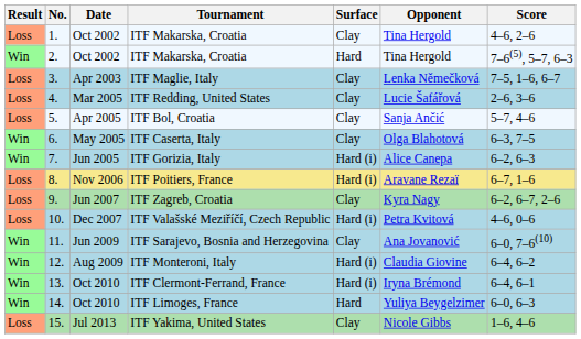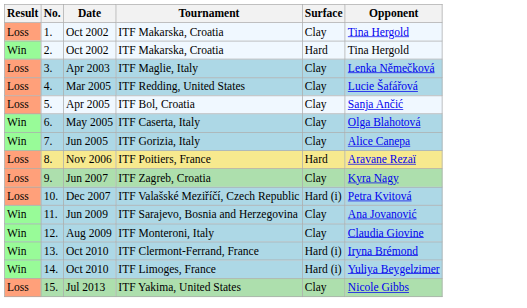- column: Score | 4–6, 2–6 | 7–6(5), 5–7, 6–3 | 7–5, 1–6, 6–7 | 2–6, 3–6 | 5–7, 4–6 | 6–3, 7–5 | 6–2, 6–3 | 6–7, 1–6 | 6–2, 6–7, 2–6 | 4–6, 0–6 | 6–0, 7–6(10) | 6–4, 6–2 | 6–4, 6–1 | 6–0, 6–3 | 1–6, 4–6
ITF Gorizia, Italy | Surface: Hard (i) -> Clay
ITF Poitiers, France | Surface: Hard (i) -> Hard
ITF Monteroni, Italy | Surface: Hard (i) -> Clay
ITF Limoges, France | Surface: Hard -> Hard (i)
